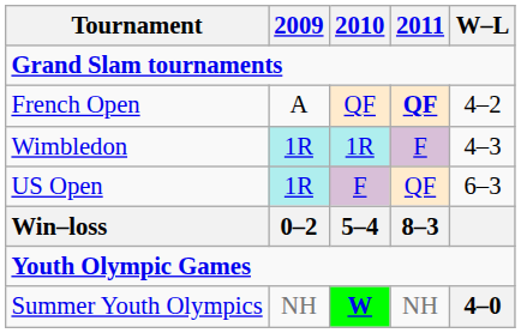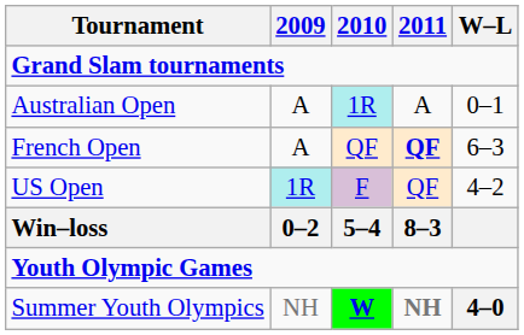+ row: Australian Open | A | 1R | A | 0–1
French Open | W–L: 4–2 -> 6–3
- row: Wimbledon | 1R | 1R | F | 4–3
US Open | W–L: 6–3 -> 4–2
Summer Youth Olympics | 2011: normal -> bold
